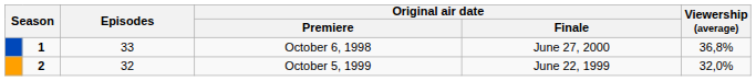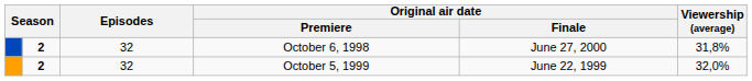October 6, 1998 | column 2: 1 -> 2
October 6, 1998 | Episodes: 33 -> 32
October 6, 1998 | Viewership (average): 36,8% -> 31,8%
